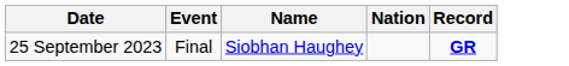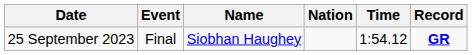+ column: Time | 1:54.12
